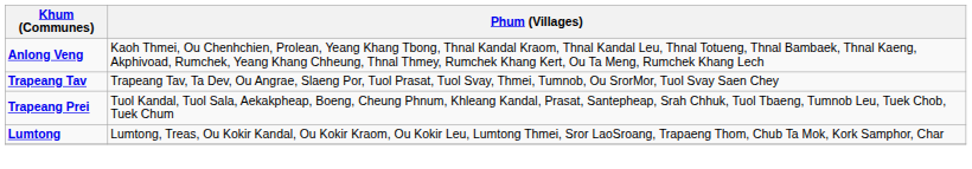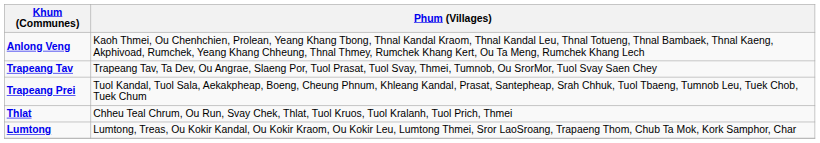+ row: Thlat | Chheu Teal Chrum, Ou Run, Svay Chek, Thlat, Tuol Kruos, Tuol Kralanh, Tuol Prich, Thmei
